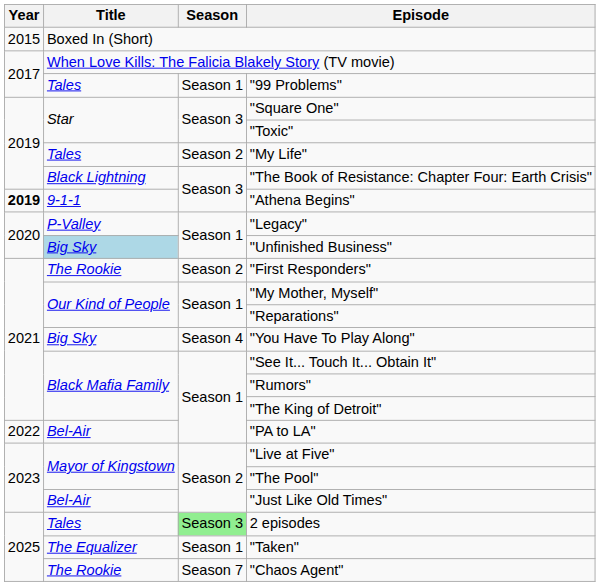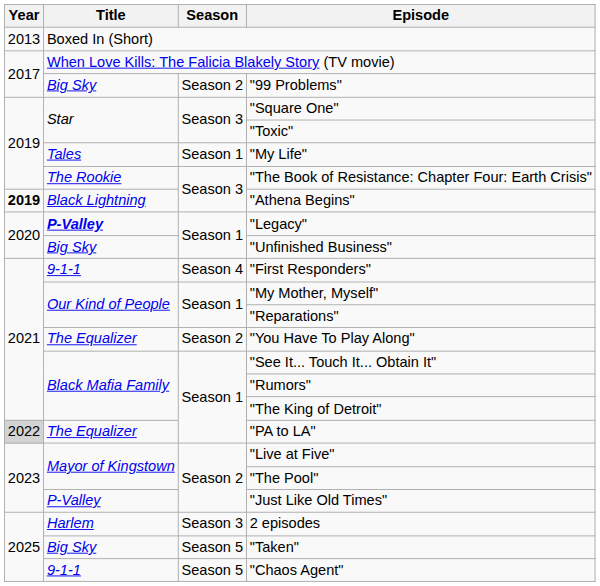Boxed In (Short) | Year: 2015 -> 2013
"99 Problems" | Title: Tales -> Big Sky
"99 Problems" | Season: Season 1 -> Season 2
"My Life" | Season: Season 2 -> Season 1
"The Book of Resistance: Chapter Four: Earth Crisis" | Title: Black Lightning -> The Rookie
"Athena Begins" | Title: 9-1-1 -> Black Lightning
"Legacy" | Title: normal -> bold
"Unfinished Business" | Title: lightblue background -> no background
"First Responders" | Title: The Rookie -> 9-1-1
"First Responders" | Season: Season 2 -> Season 4
"You Have To Play Along" | Title: Big Sky -> The Equalizer
"You Have To Play Along" | Season: Season 4 -> Season 2
"PA to LA" | Year: no background -> lightgrey background
"PA to LA" | Title: Bel-Air -> The Equalizer
"Just Like Old Times" | Title: Bel-Air -> P-Valley
2 episodes | Title: Tales -> Harlem
2 episodes | Season: lightgreen background -> no background
"Taken" | Title: The Equalizer -> Big Sky
"Taken" | Season: Season 1 -> Season 5
"Chaos Agent" | Title: The Rookie -> 9-1-1
"Chaos Agent" | Season: Season 7 -> Season 5
